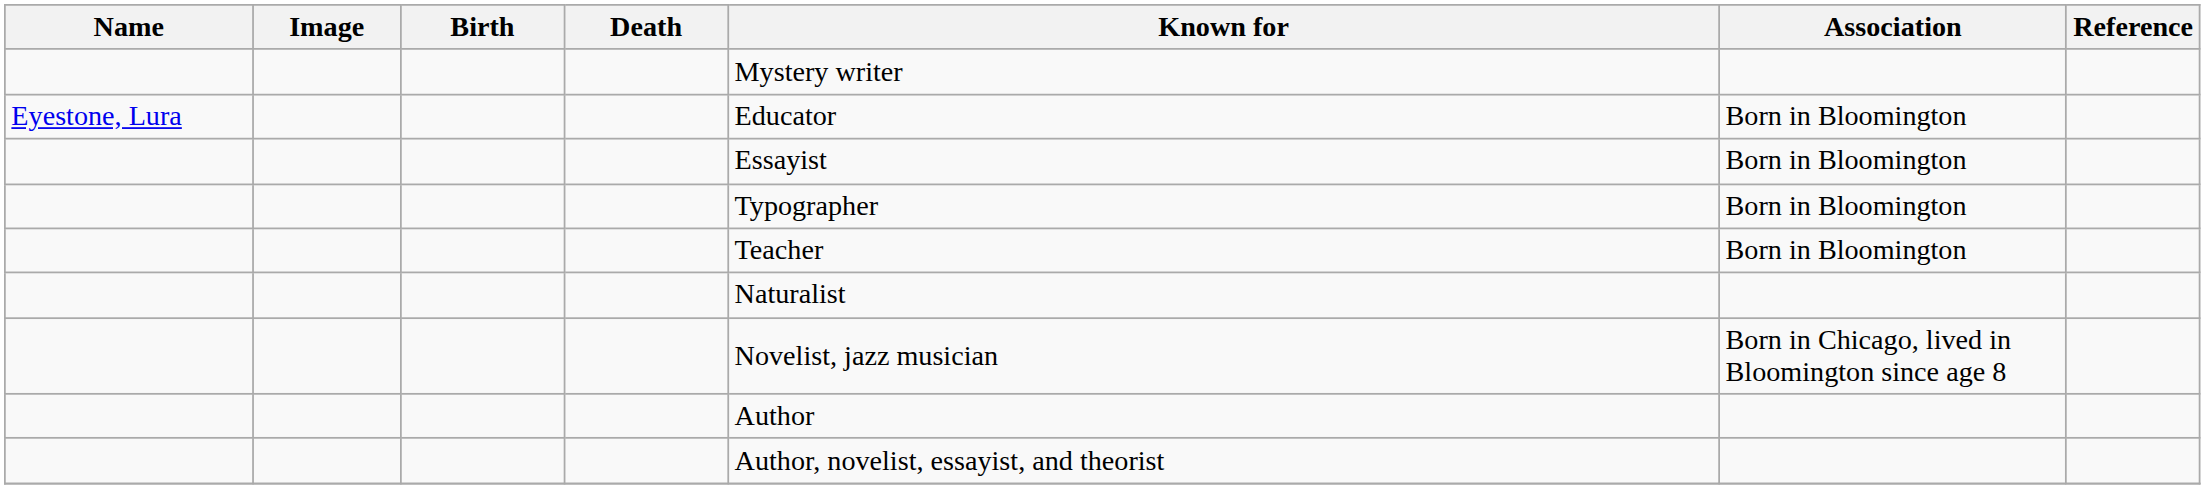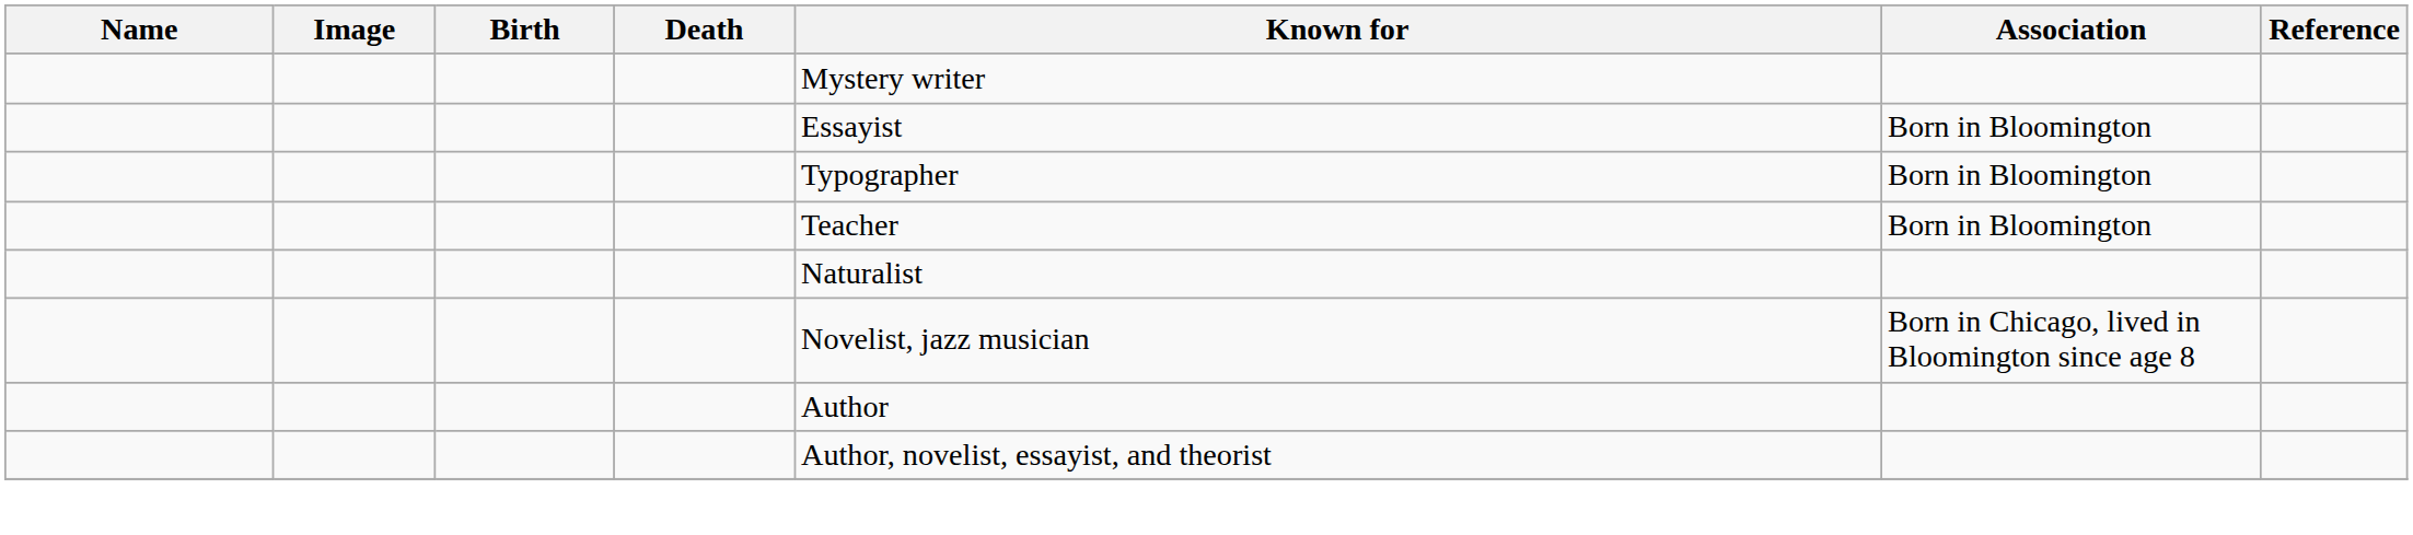- row: Eyestone, Lura | Educator | Born in Bloomington
